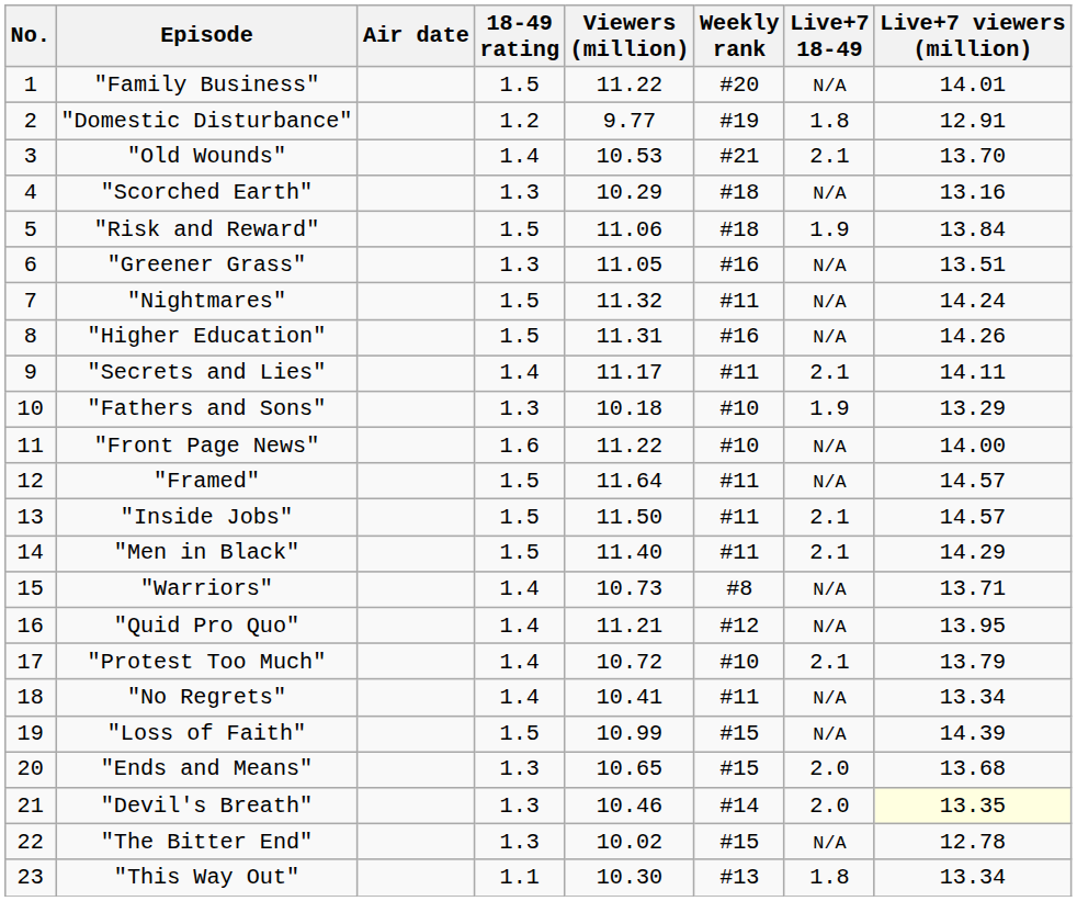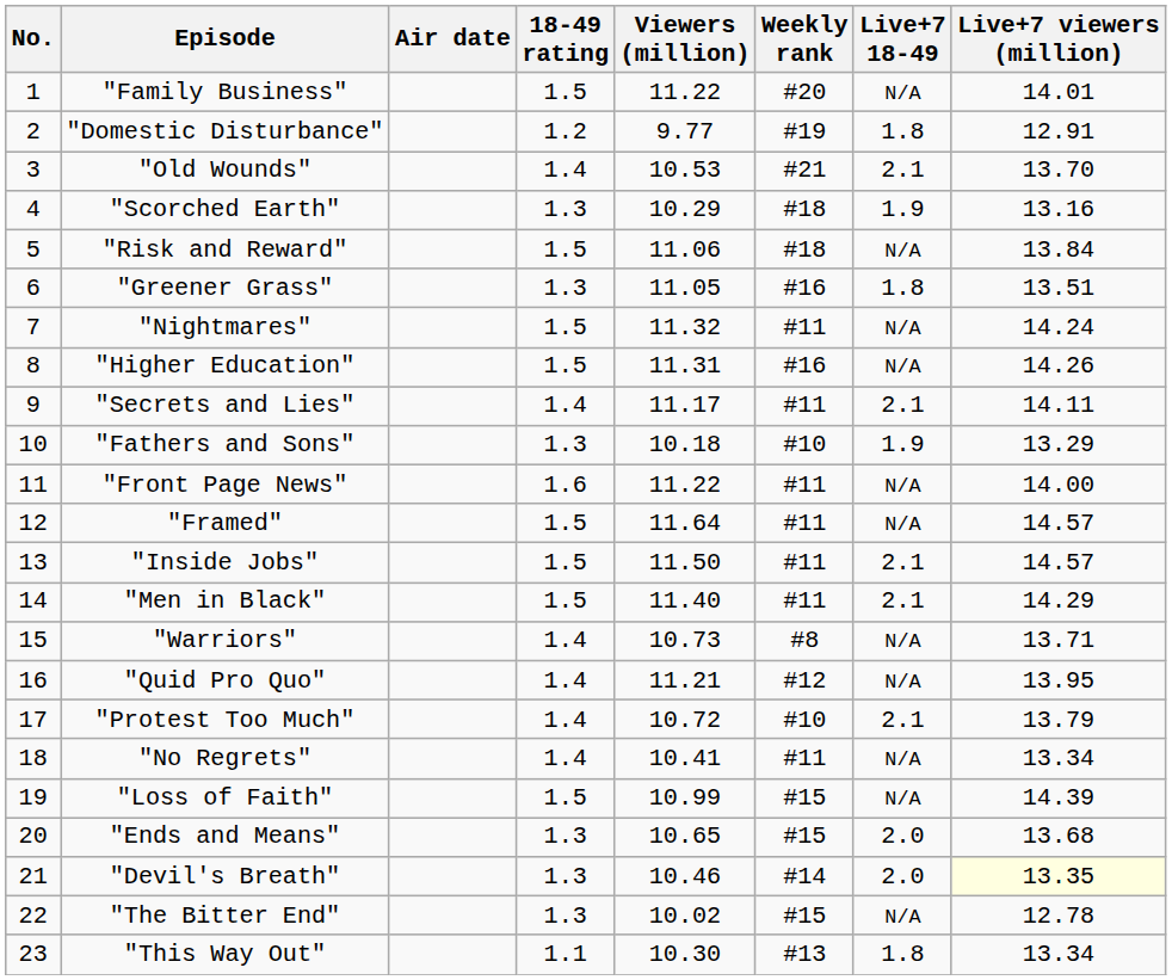"Scorched Earth" | Live+7 18-49: N/A -> 1.9
"Risk and Reward" | Live+7 18-49: 1.9 -> N/A
"Greener Grass" | Live+7 18-49: N/A -> 1.8
"Front Page News" | Weekly rank: #10 -> #11
